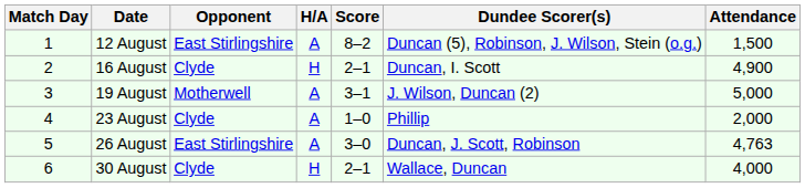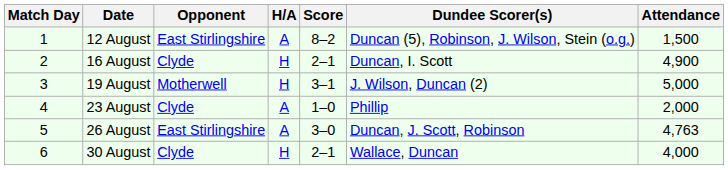19 August | H/A: A -> H
